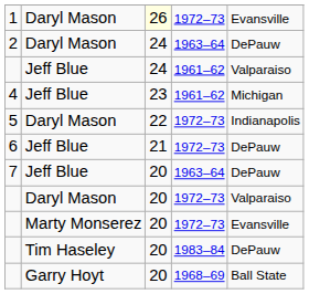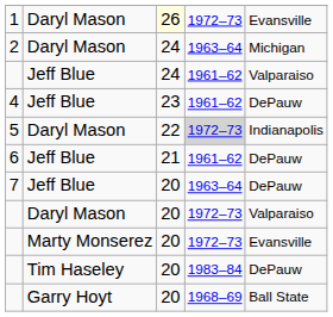2 | column 5: DePauw -> Michigan
4 | column 5: Michigan -> DePauw
5 | column 4: no background -> lightgrey background
6 | column 4: 1972–73 -> 1961–62
